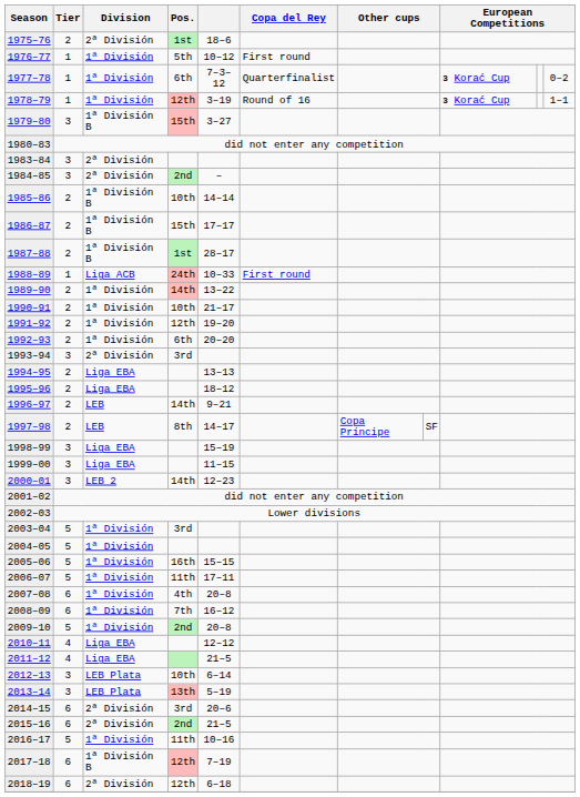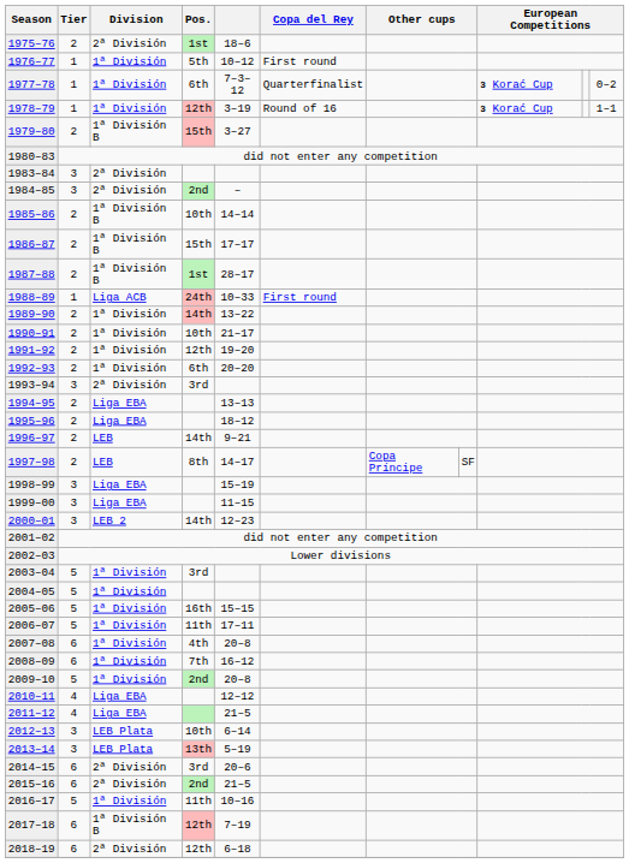1979–80 | Tier: 3 -> 2
